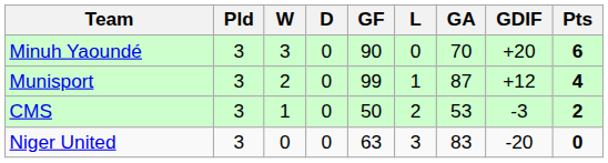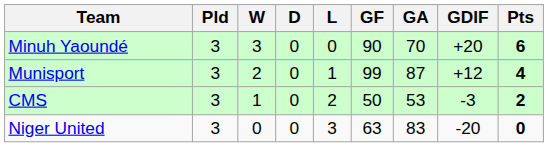columns swapped: L <-> GF
